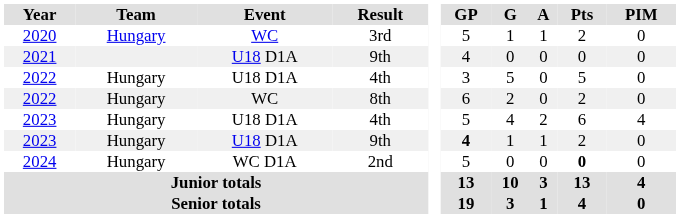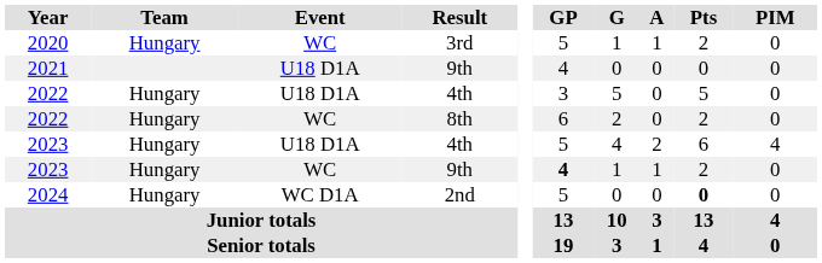2023 / 9th | Event: U18 D1A -> WC
